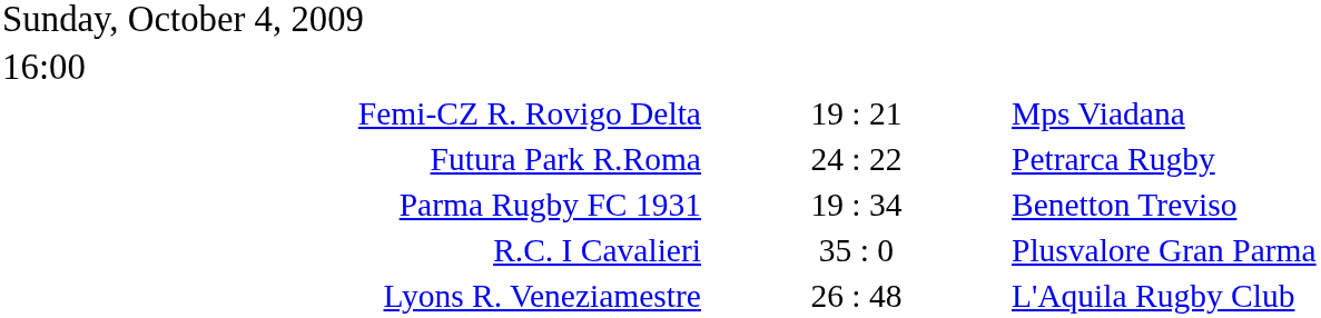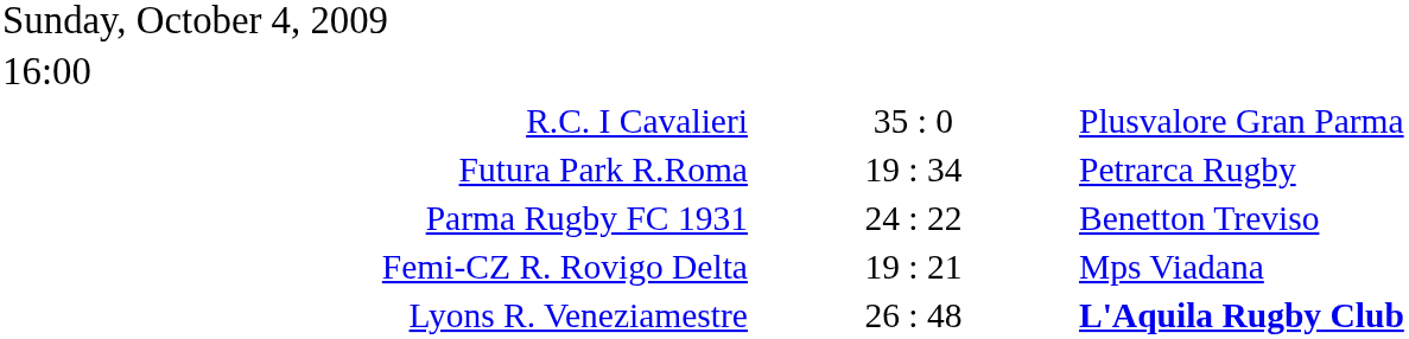rows swapped: R.C. I Cavalieri <-> Femi-CZ R. Rovigo Delta
Futura Park R.Roma | column 2: 24 : 22 -> 19 : 34
Parma Rugby FC 1931 | column 2: 19 : 34 -> 24 : 22
Lyons R. Veneziamestre | column 3: normal -> bold
